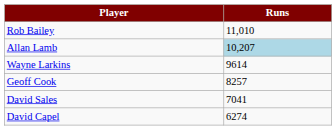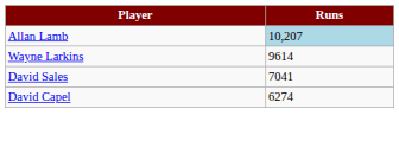- row: Rob Bailey | 11,010
- row: Geoff Cook | 8257
